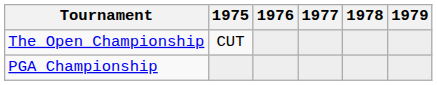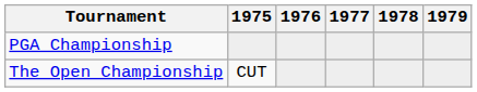rows swapped: The Open Championship <-> PGA Championship
